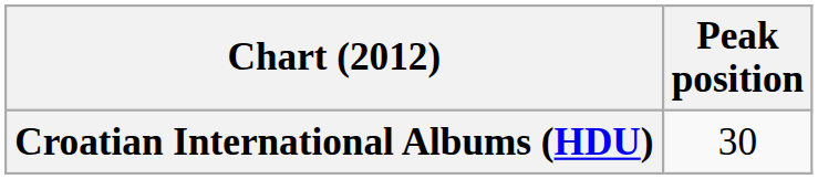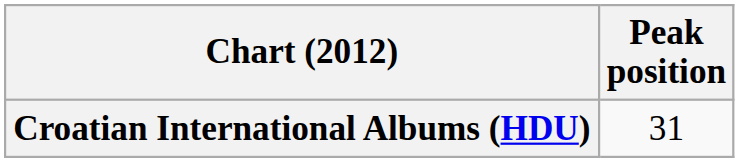Croatian International Albums (HDU) | Peak position: 30 -> 31
